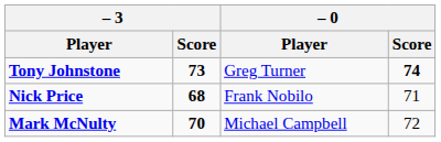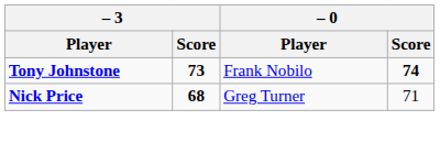Tony Johnstone | – 0 / Player: Greg Turner -> Frank Nobilo
Nick Price | – 0 / Player: Frank Nobilo -> Greg Turner
- row: Mark McNulty | 70 | Michael Campbell | 72
